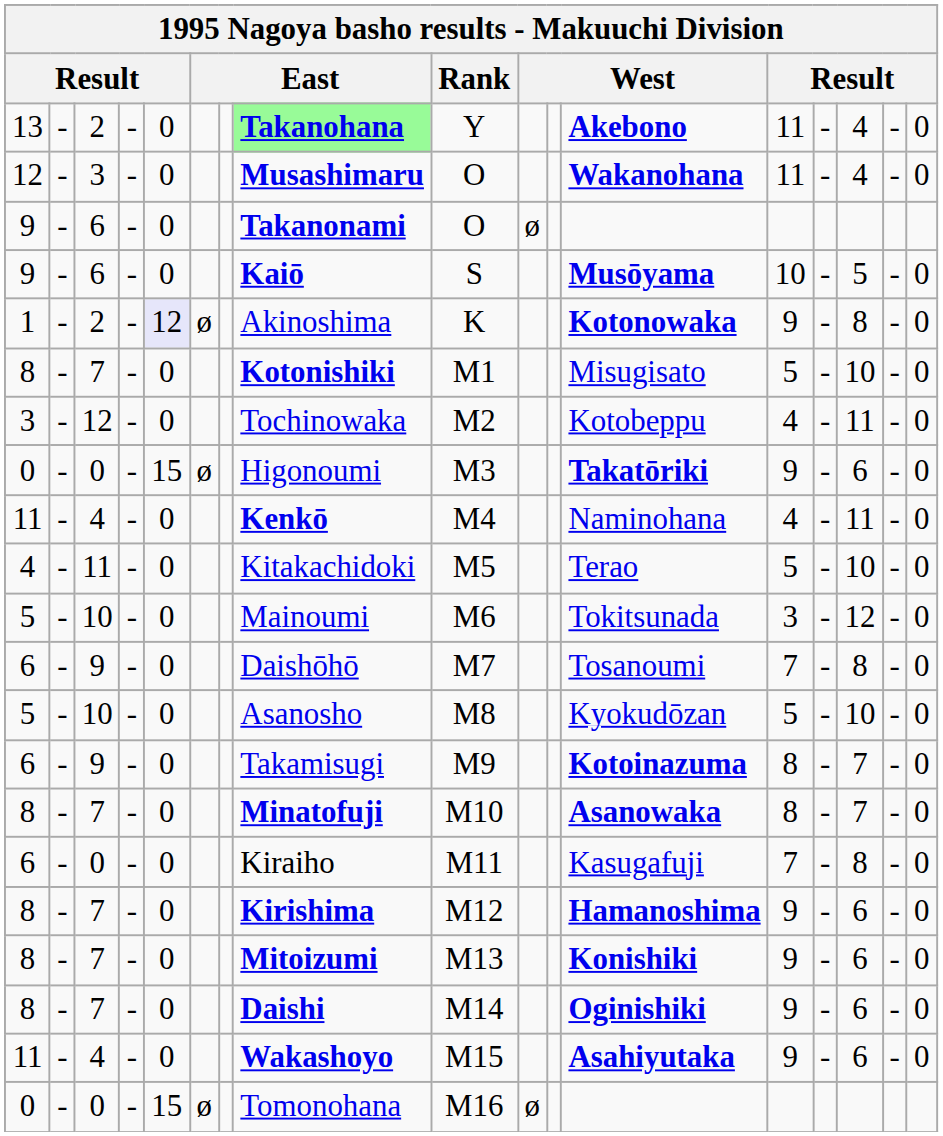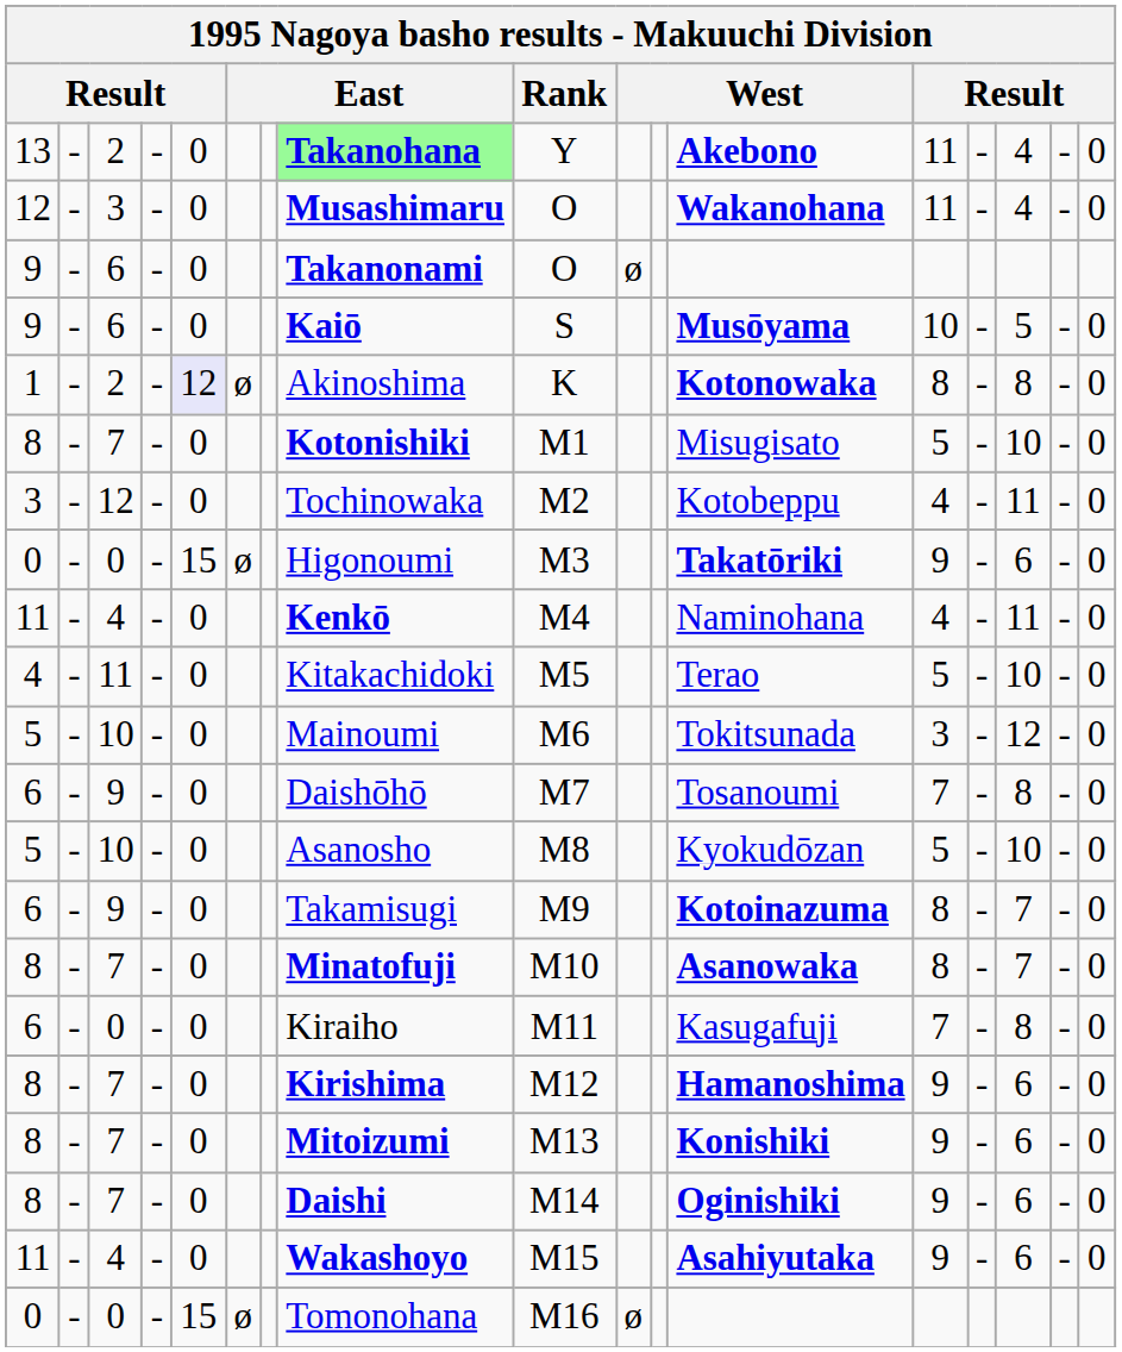1 | column 13: 9 -> 8
